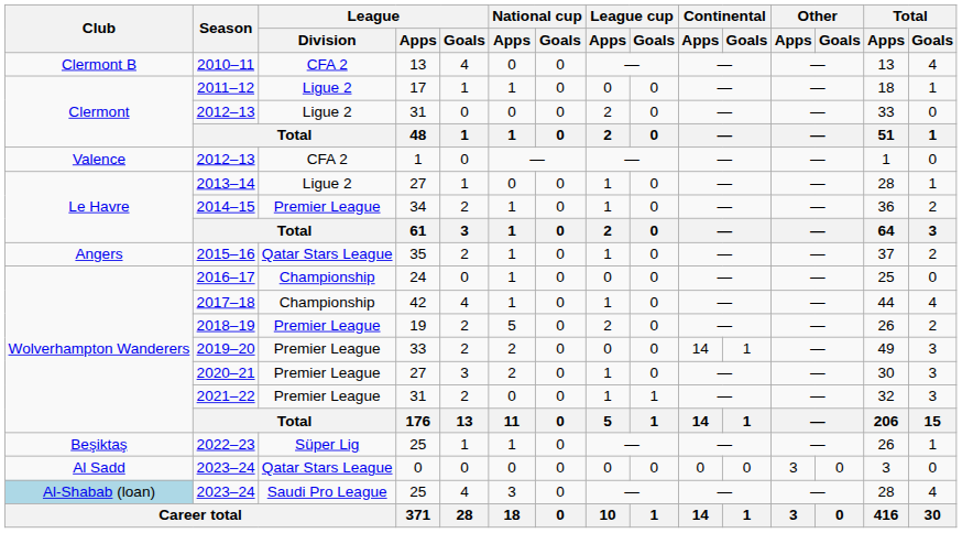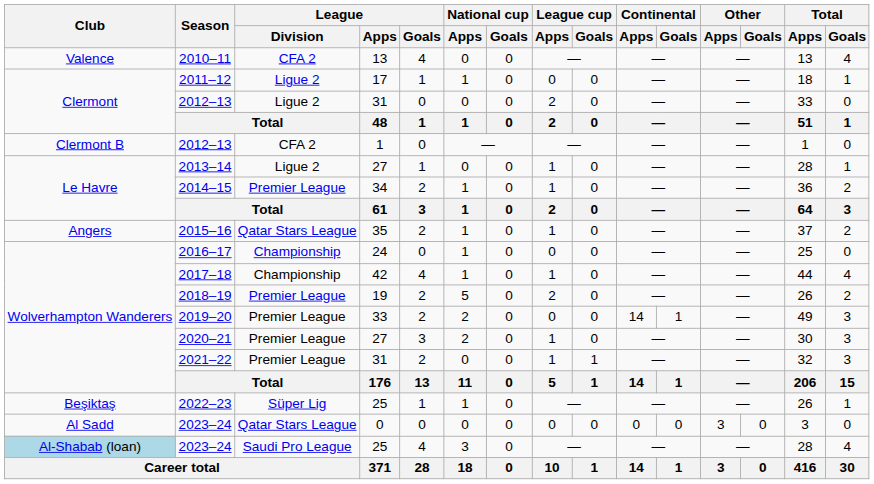2010–11 | Club: Clermont B -> Valence
2012–13 / 1 | Club: Valence -> Clermont B
